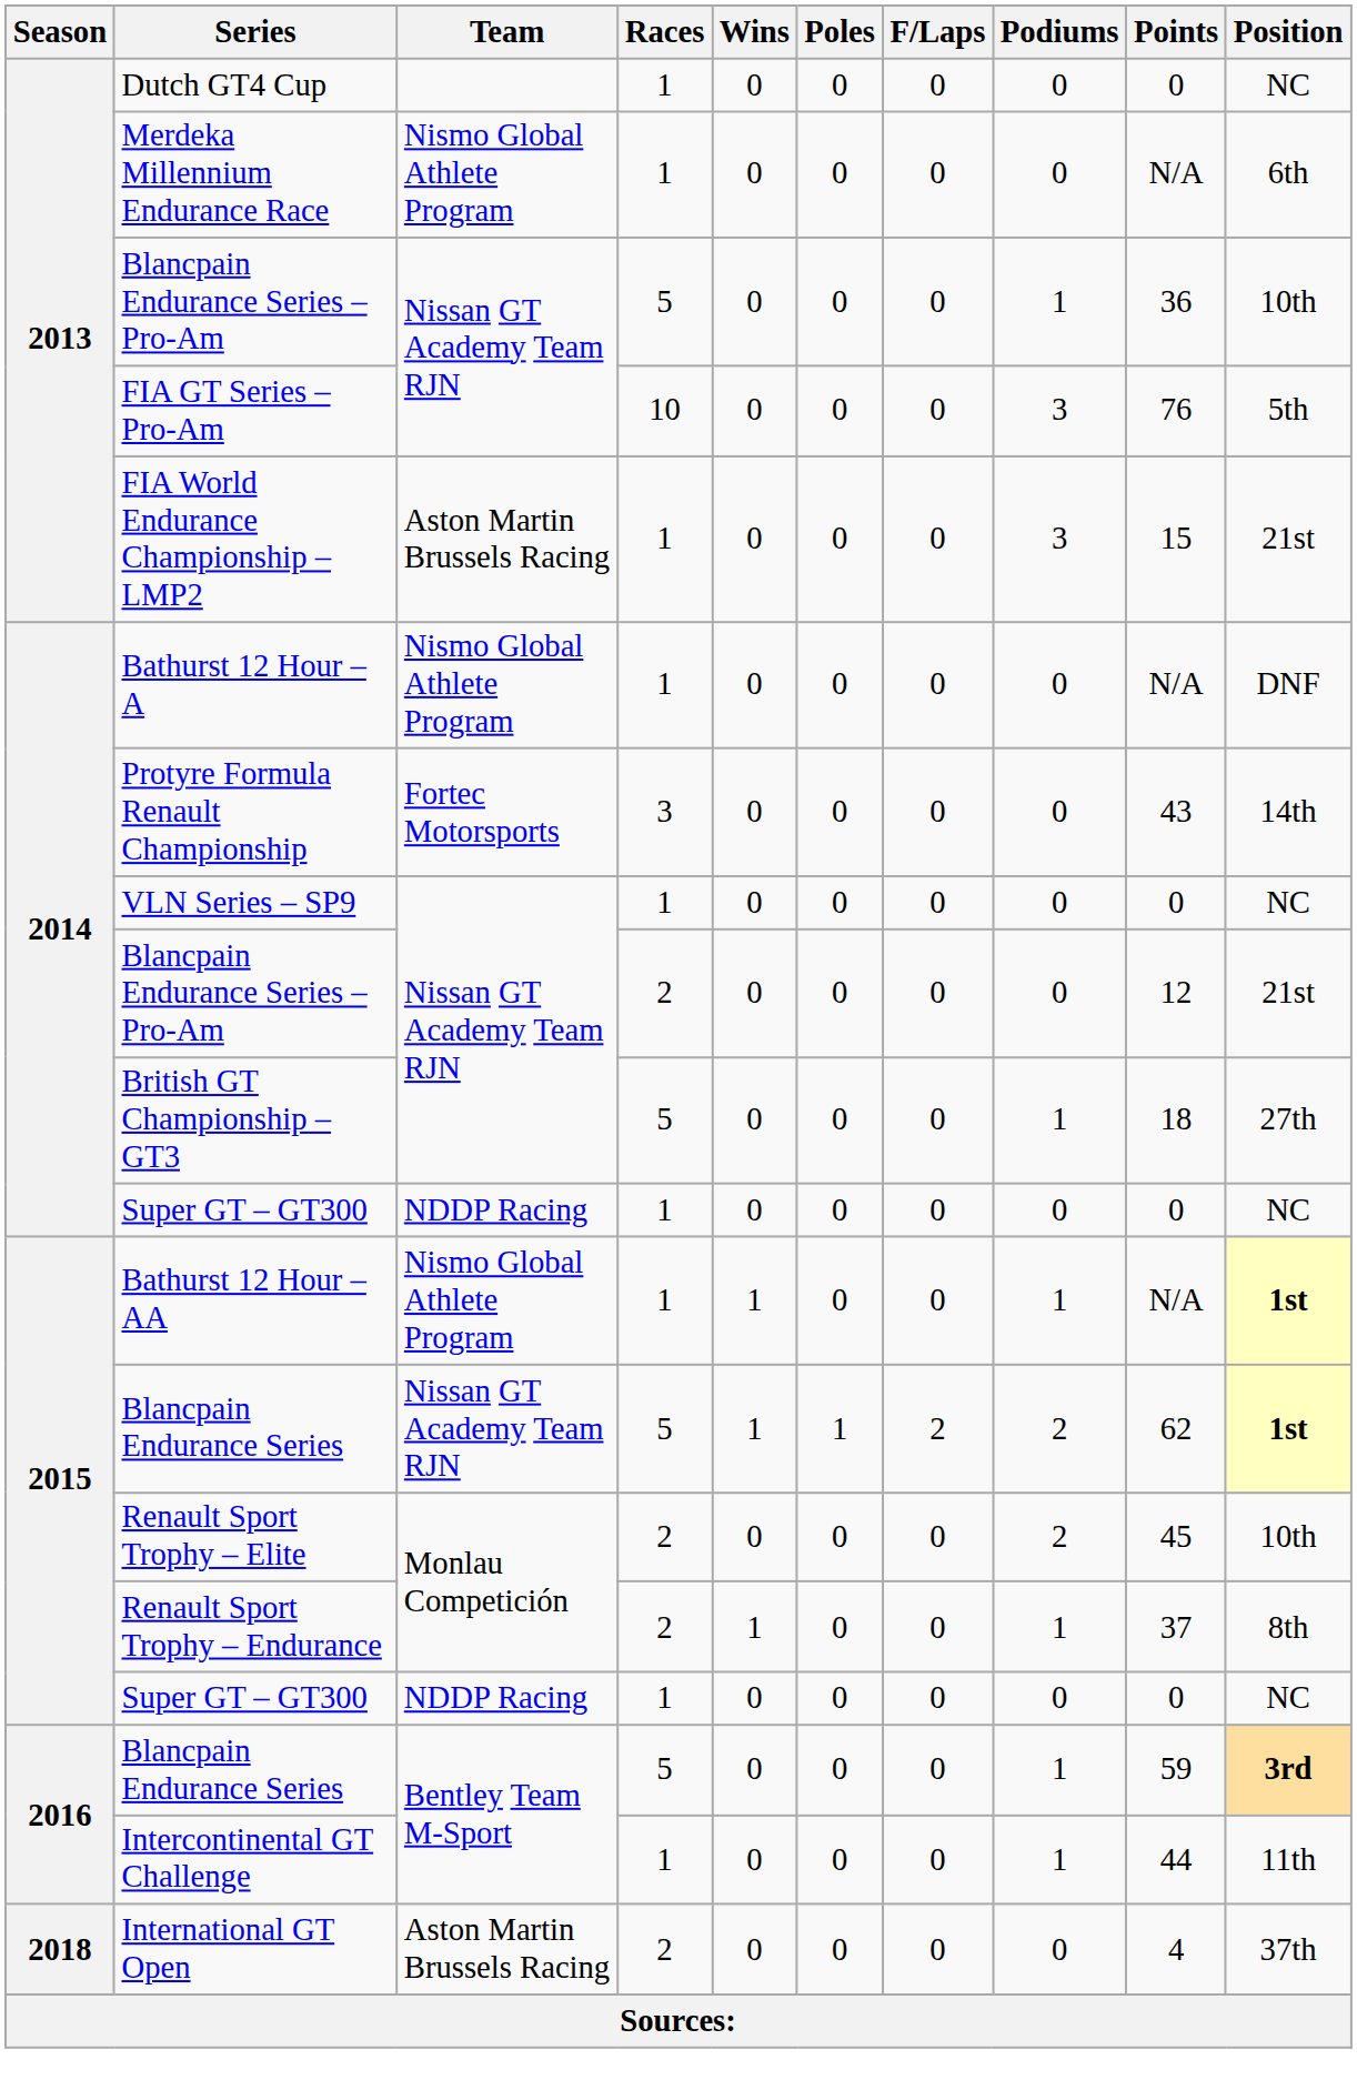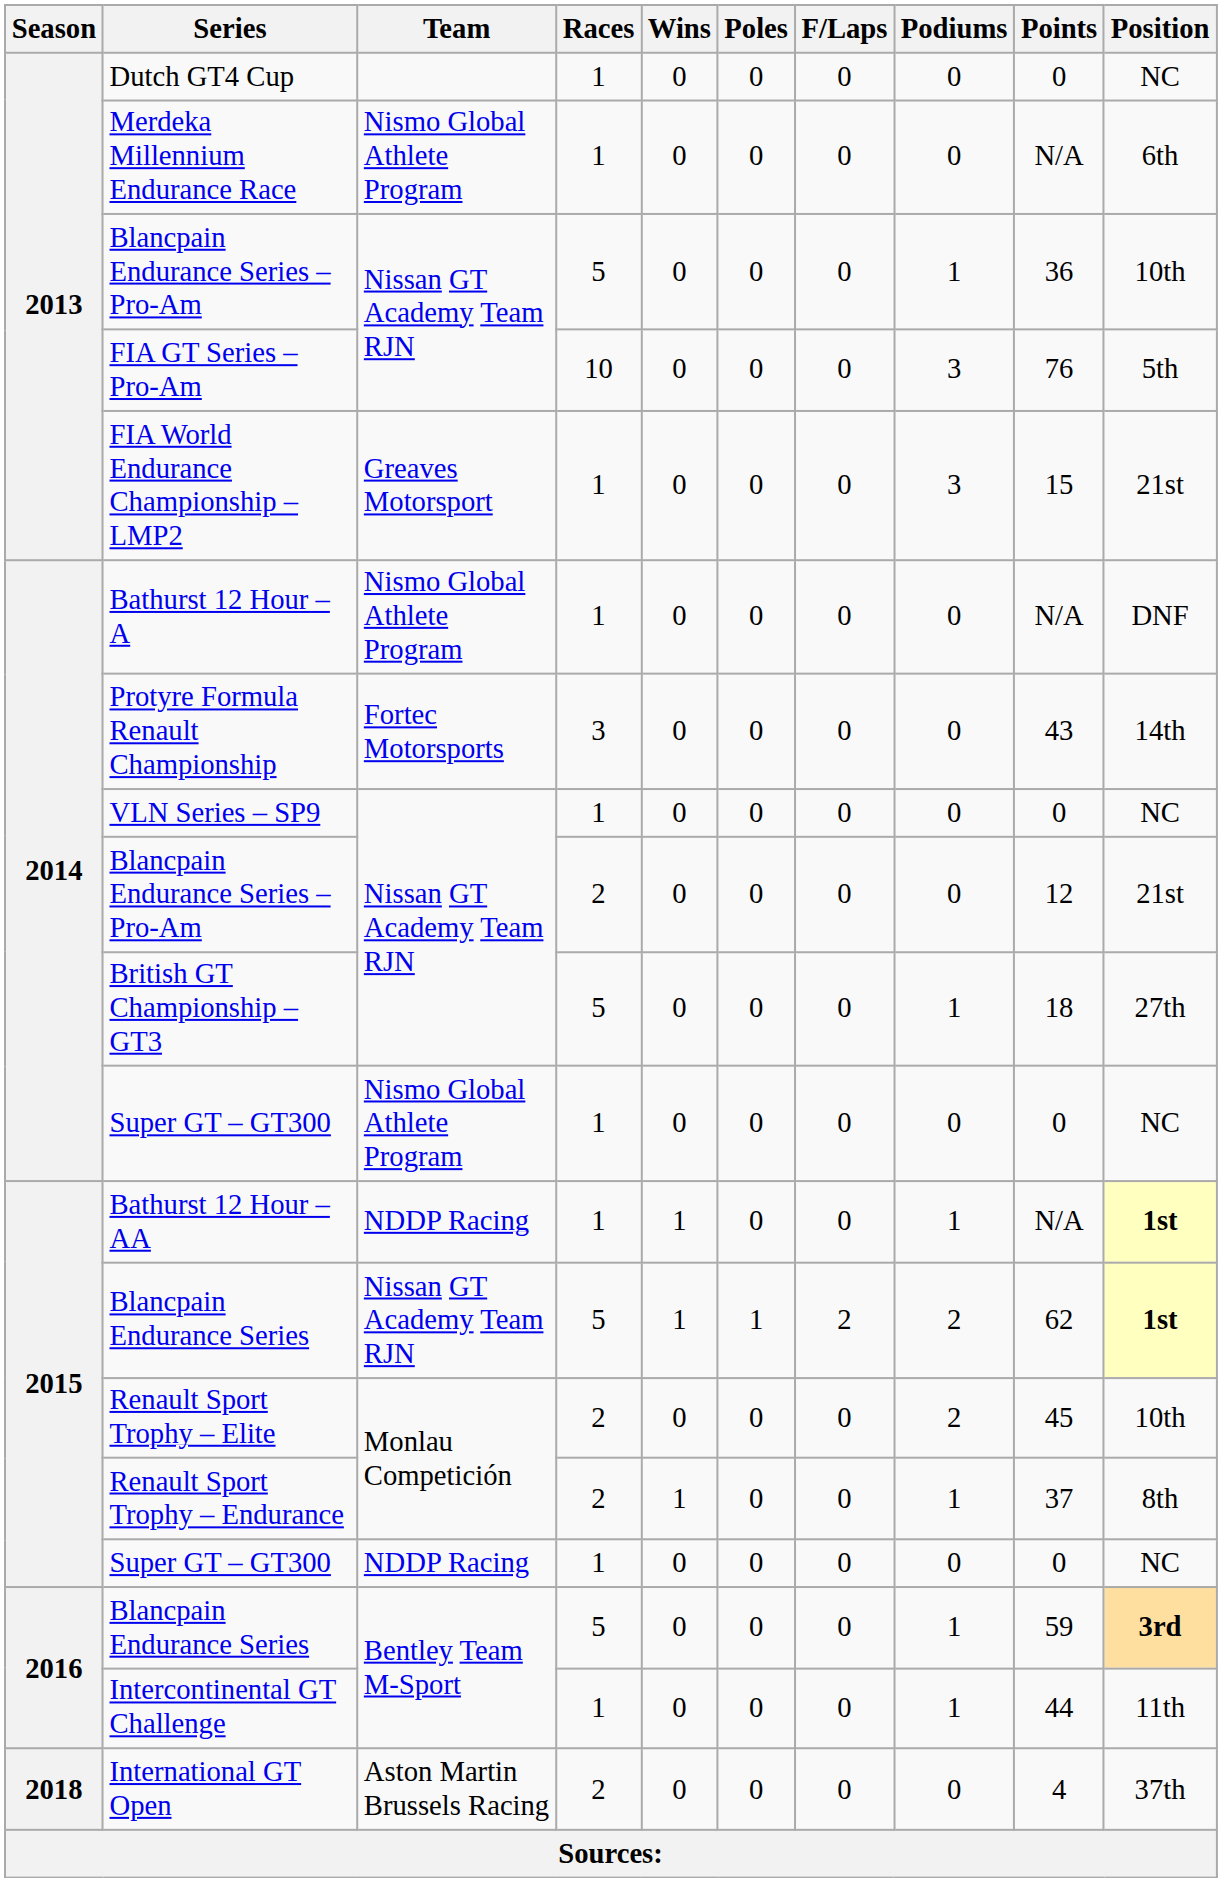FIA World Endurance Championship – LMP2 | Team: Aston Martin Brussels Racing -> Greaves Motorsport
2014 / Super GT – GT300 | Team: NDDP Racing -> Nismo Global Athlete Program
Bathurst 12 Hour – AA | Team: Nismo Global Athlete Program -> NDDP Racing
